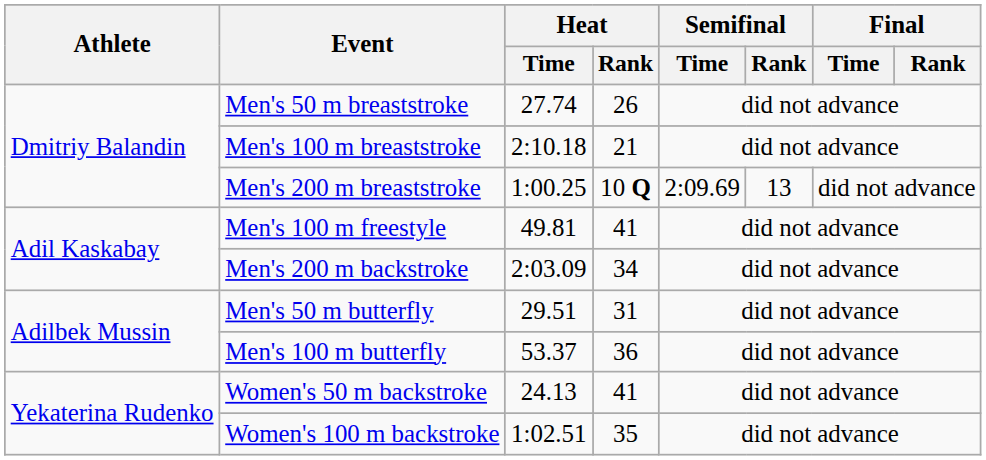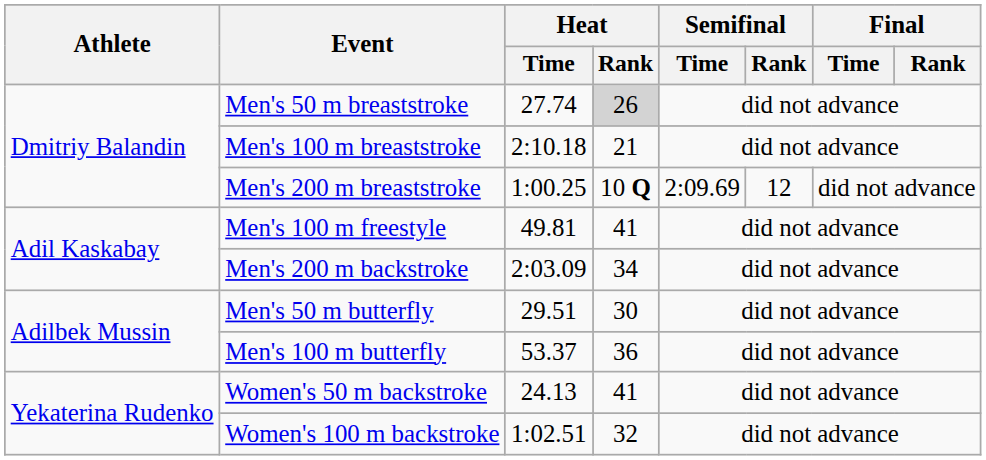Men's 50 m breaststroke | Heat / Rank: no background -> lightgrey background
Men's 200 m breaststroke | Semifinal / Rank: 13 -> 12
Men's 50 m butterfly | Heat / Rank: 31 -> 30
Women's 100 m backstroke | Heat / Rank: 35 -> 32
